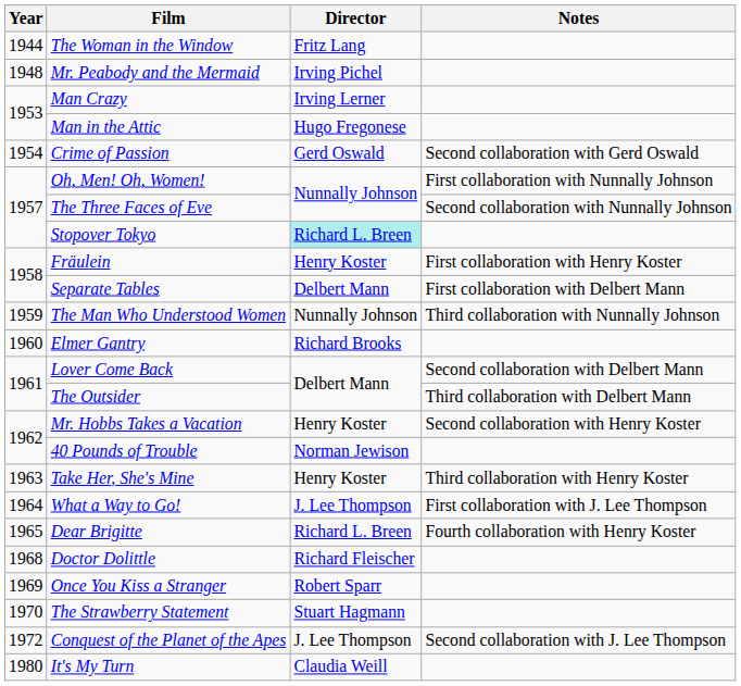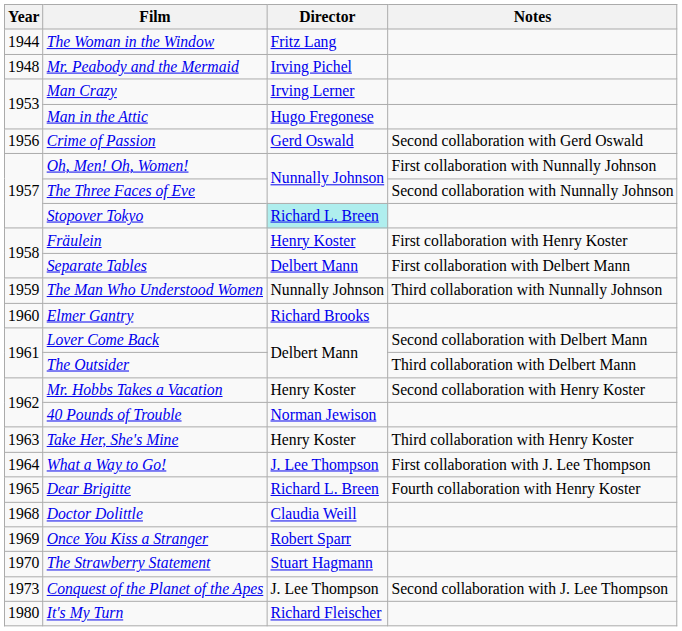Crime of Passion | Year: 1954 -> 1956
Doctor Dolittle | Director: Richard Fleischer -> Claudia Weill
Conquest of the Planet of the Apes | Year: 1972 -> 1973
It's My Turn | Director: Claudia Weill -> Richard Fleischer
